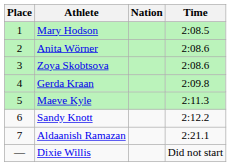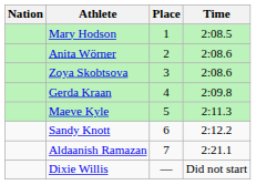columns swapped: Place <-> Nation
